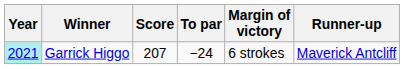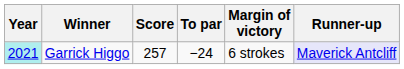Garrick Higgo | Score: 207 -> 257
Garrick Higgo | Runner-up: no background -> lavender background
